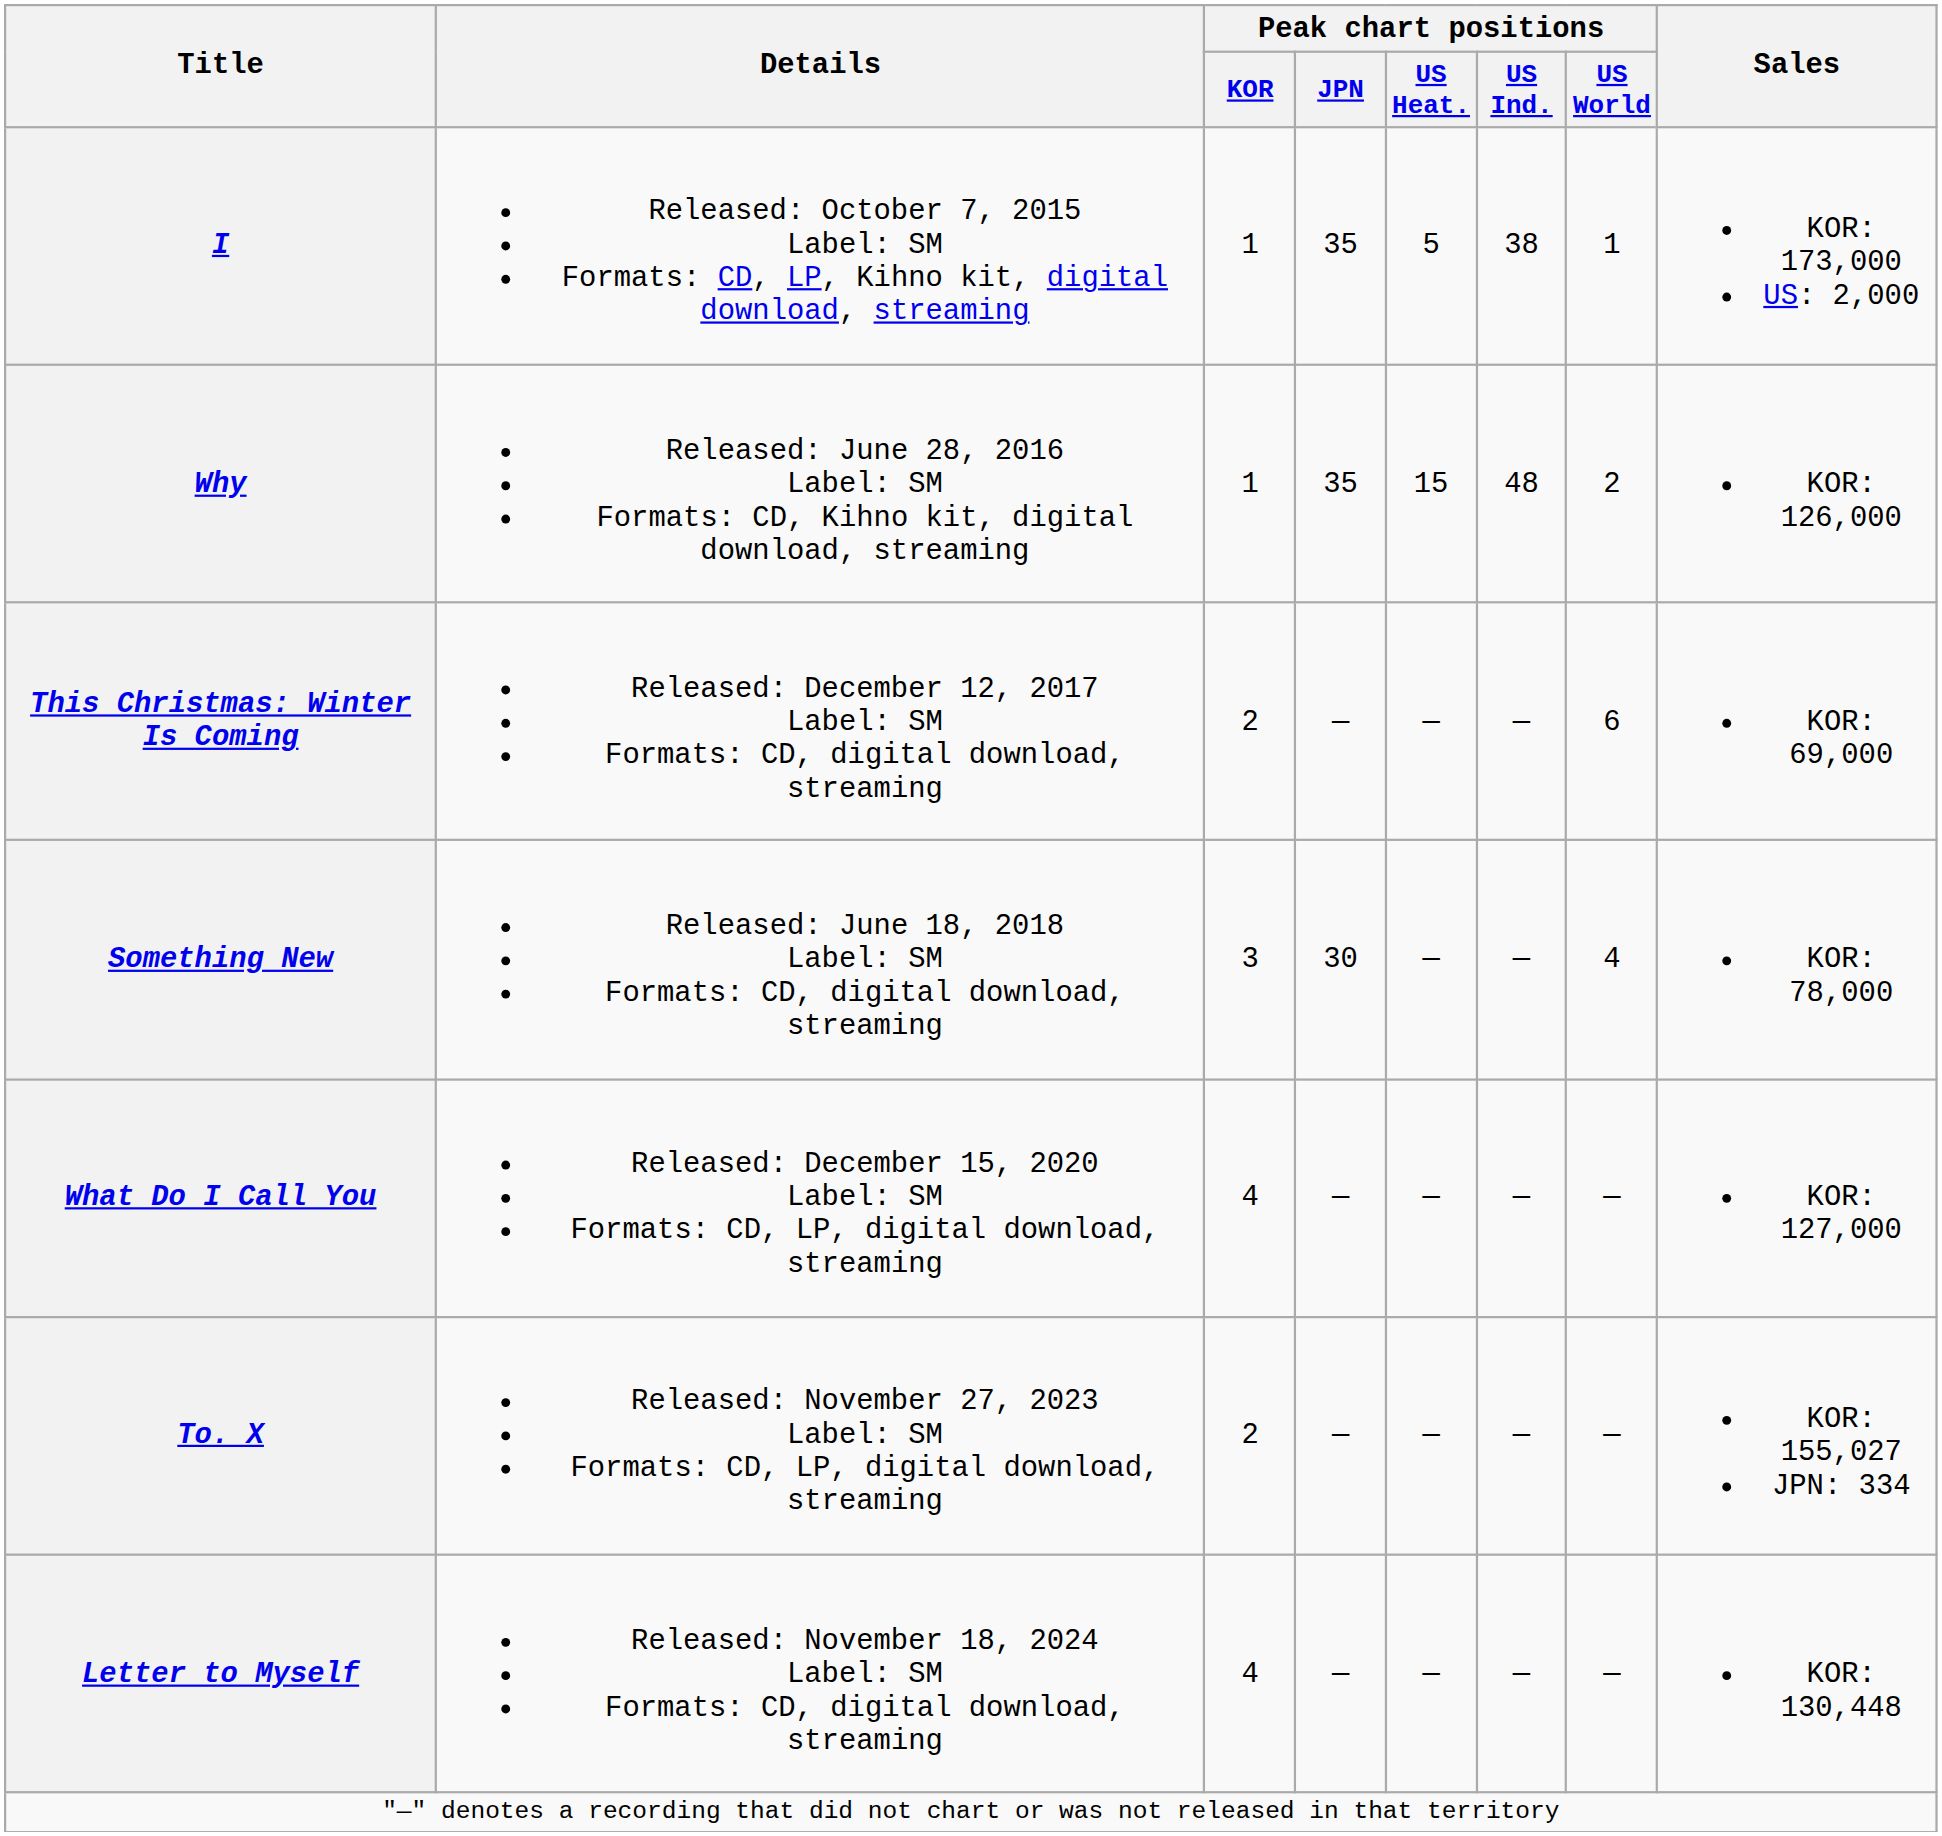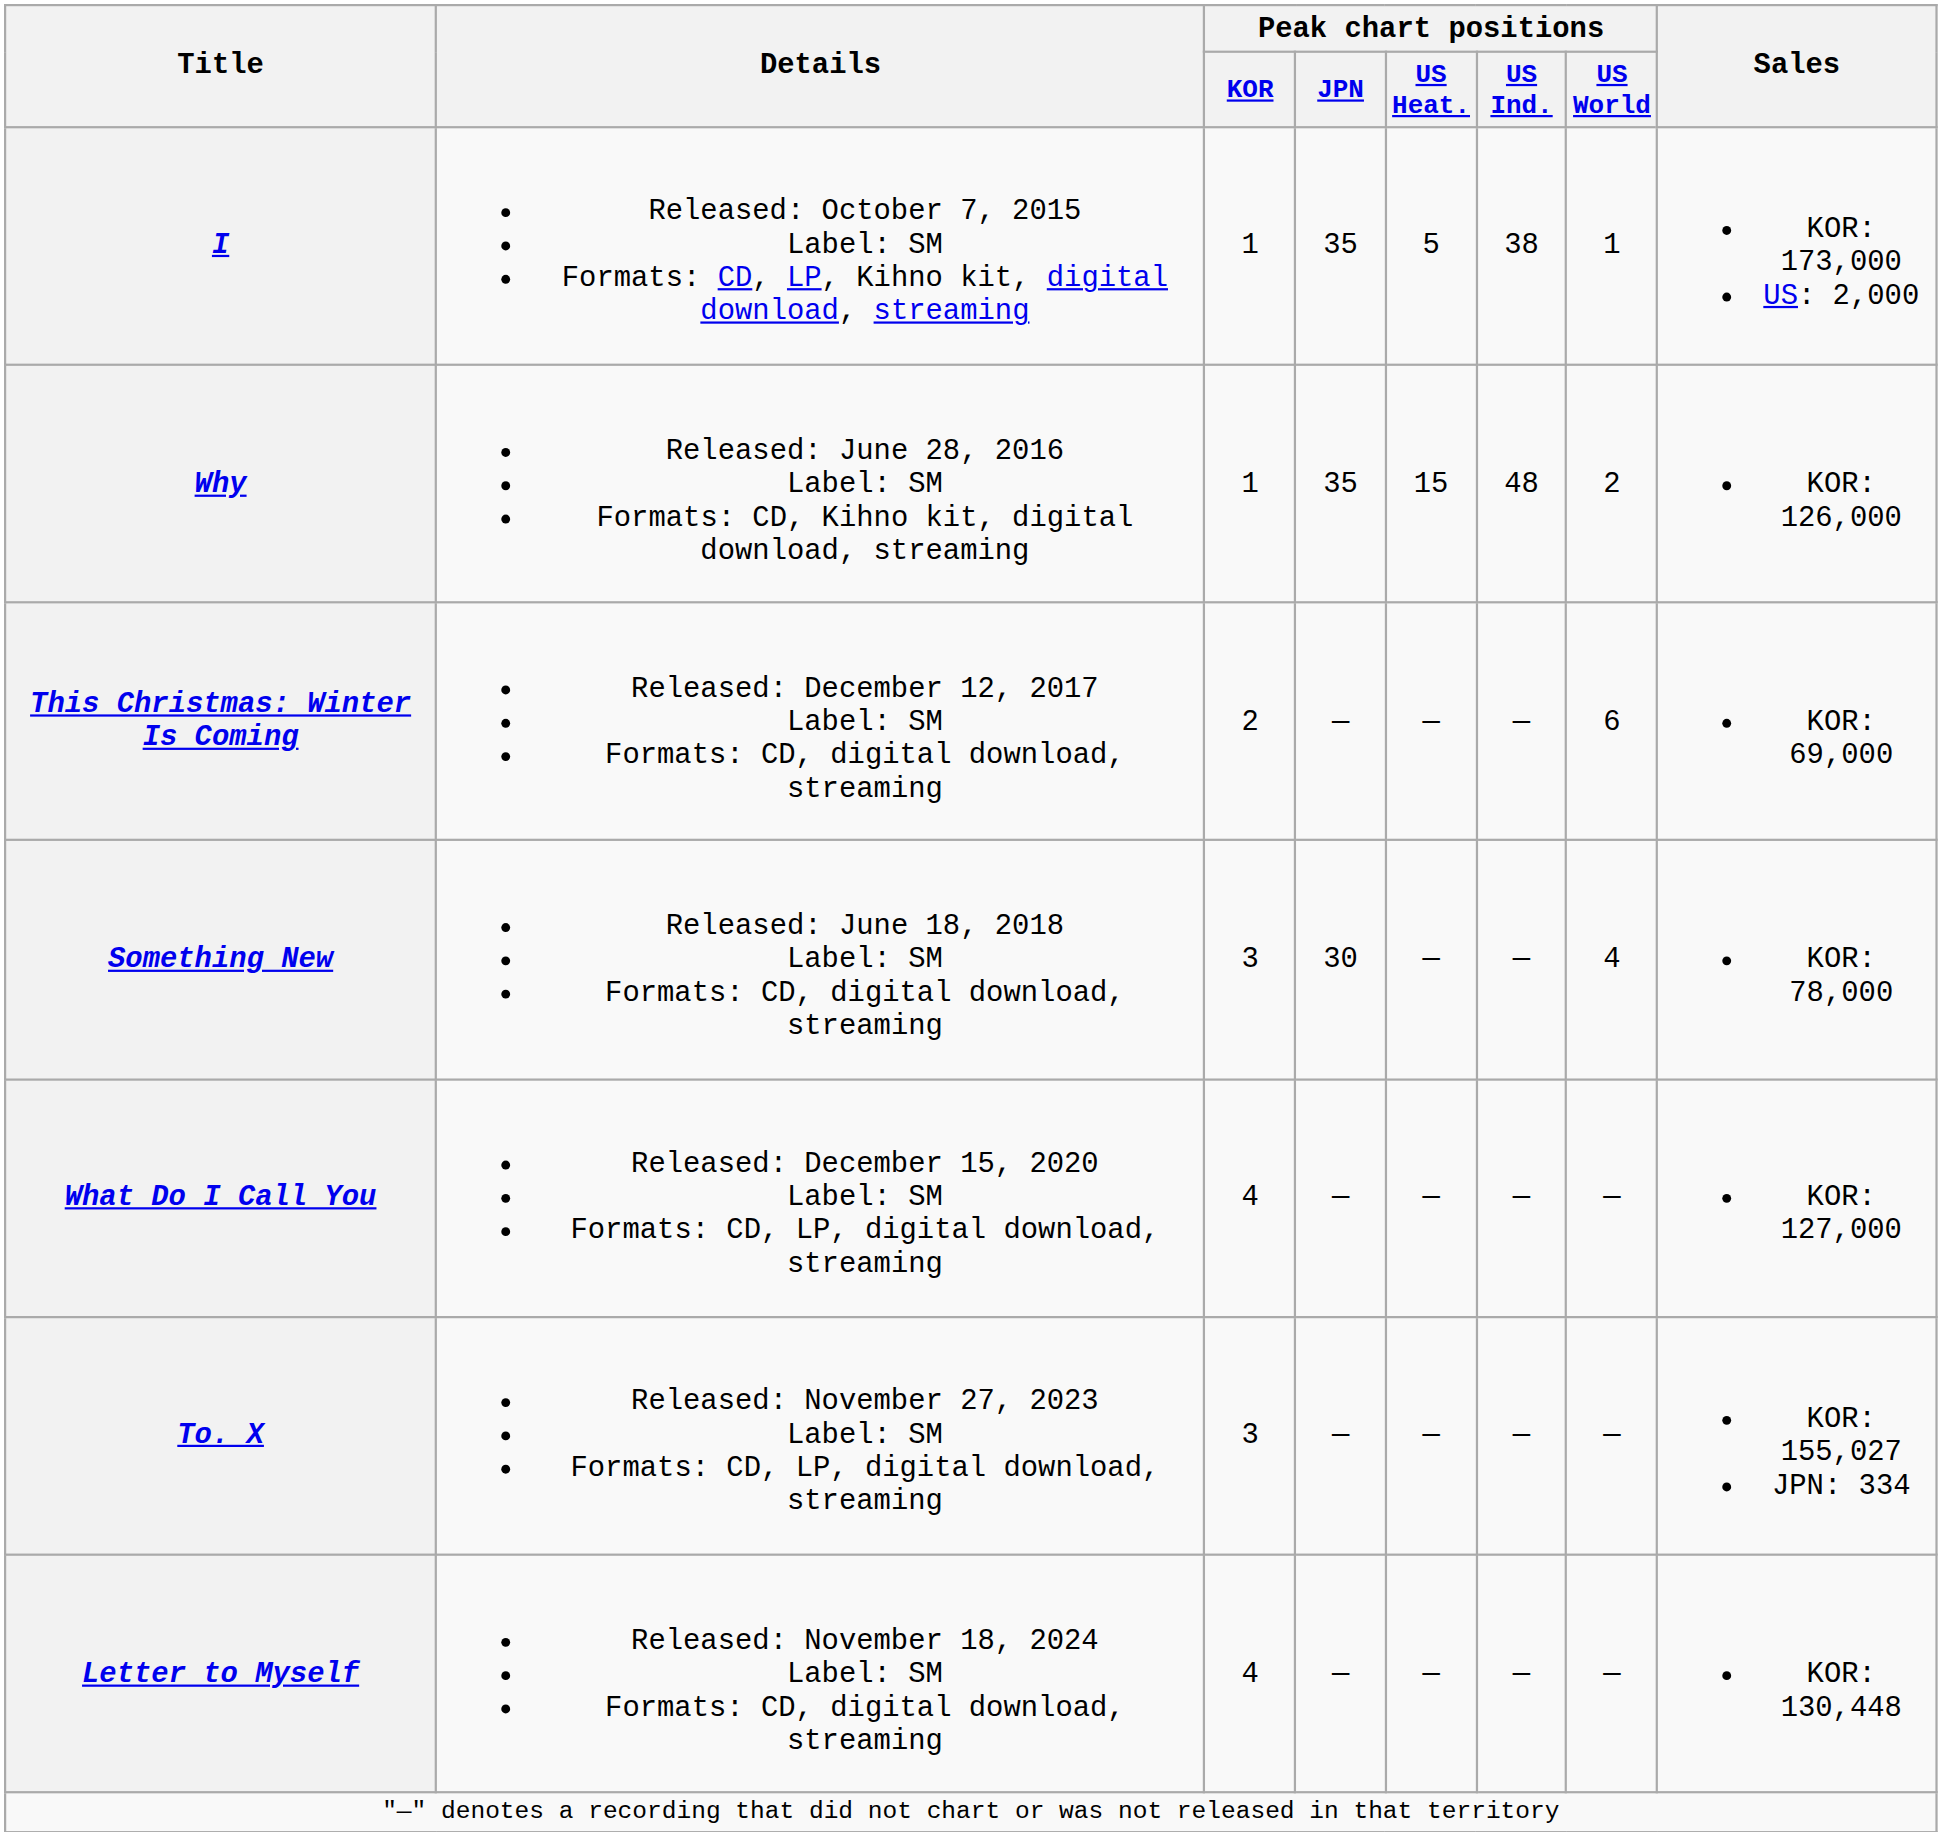To. X | Peak chart positions / KOR: 2 -> 3
